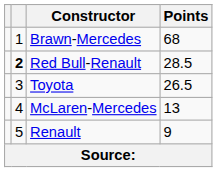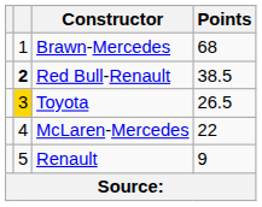Red Bull-Renault | Points: 28.5 -> 38.5
Toyota | column 2: no background -> gold background
McLaren-Mercedes | Points: 13 -> 22
